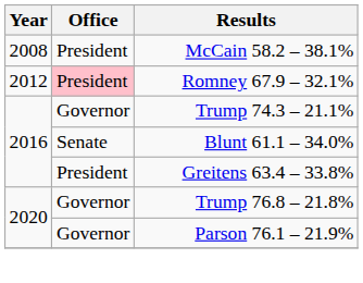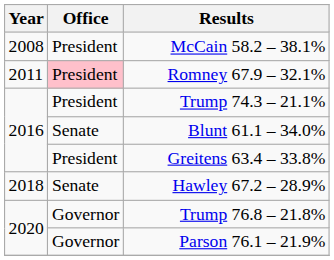Romney 67.9 – 32.1% | Year: 2012 -> 2011
Trump 74.3 – 21.1% | Office: Governor -> President
+ row: 2018 | Senate | Hawley 67.2 – 28.9%
